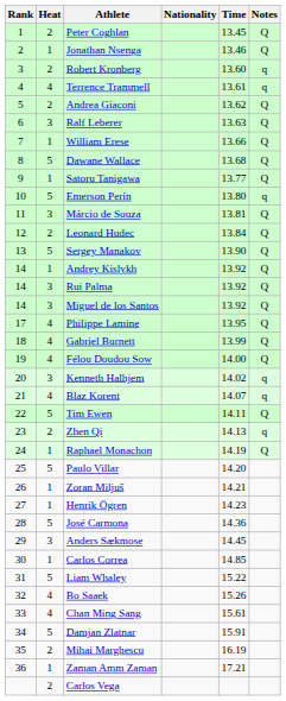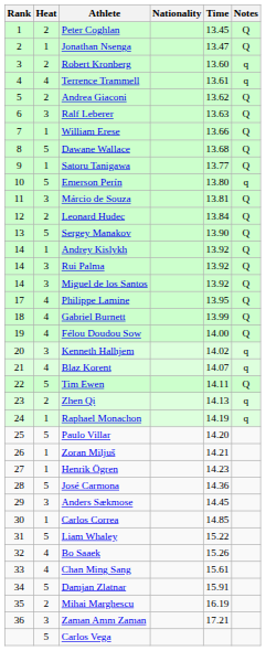Jonathan Nsenga | Time: 13.46 -> 13.47
Raphael Monachon | Notes: Q -> q
Zaman Amm Zaman | Heat: 1 -> 3
Carlos Vega | Heat: 2 -> 5
